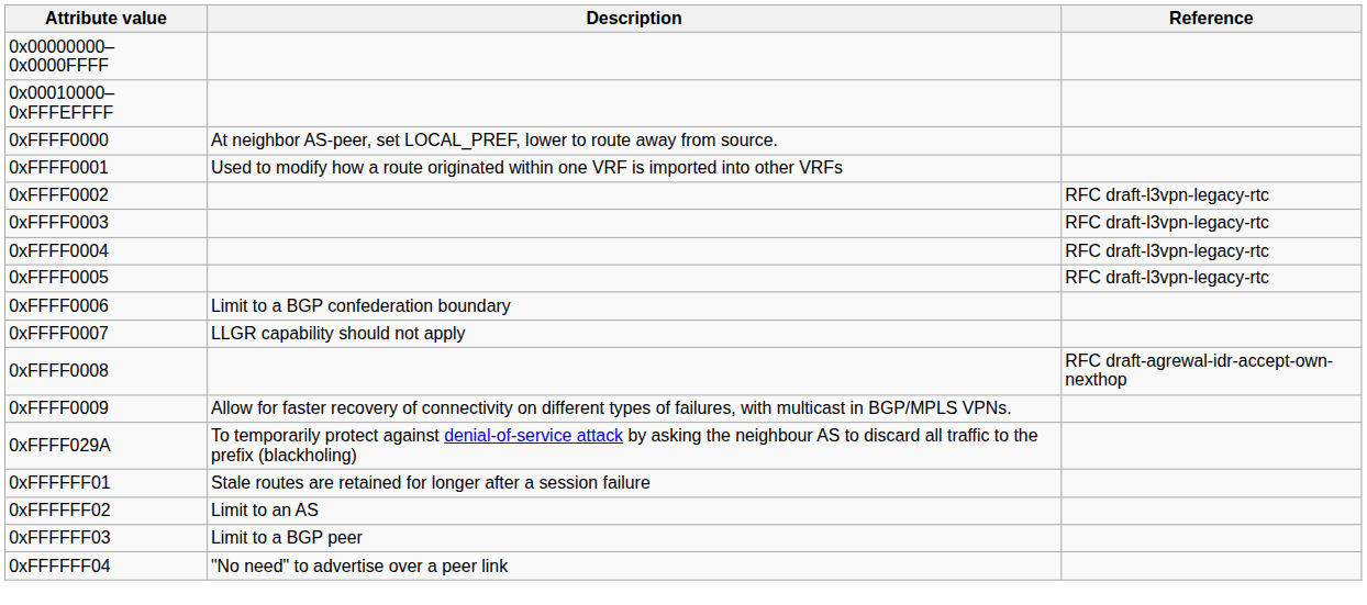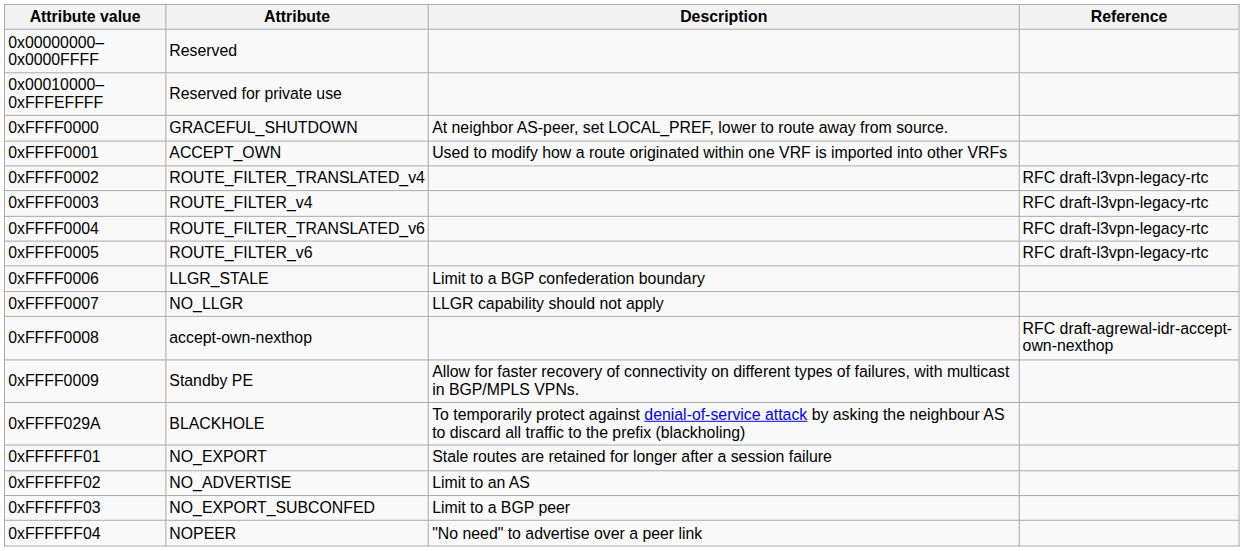+ column: Attribute | Reserved | Reserved for private use | GRACEFUL_SHUTDOWN | ACCEPT_OWN | ROUTE_FILTER_TRANSLATED_v4 | ROUTE_FILTER_v4 | ROUTE_FILTER_TRANSLATED_v6 | ROUTE_FILTER_v6 | LLGR_STALE | NO_LLGR | accept-own-nexthop | Standby PE | BLACKHOLE | NO_EXPORT | NO_ADVERTISE | NO_EXPORT_SUBCONFED | NOPEER
